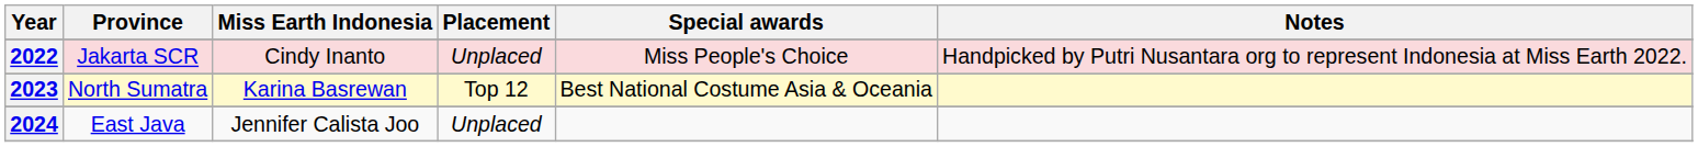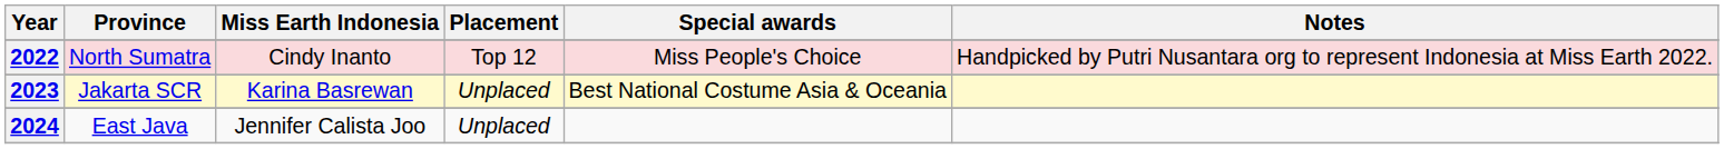2022 | Province: Jakarta SCR -> North Sumatra
2022 | Placement: Unplaced -> Top 12
2023 | Province: North Sumatra -> Jakarta SCR
2023 | Placement: Top 12 -> Unplaced
